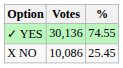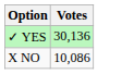- column: % | 74.55 | 25.45
